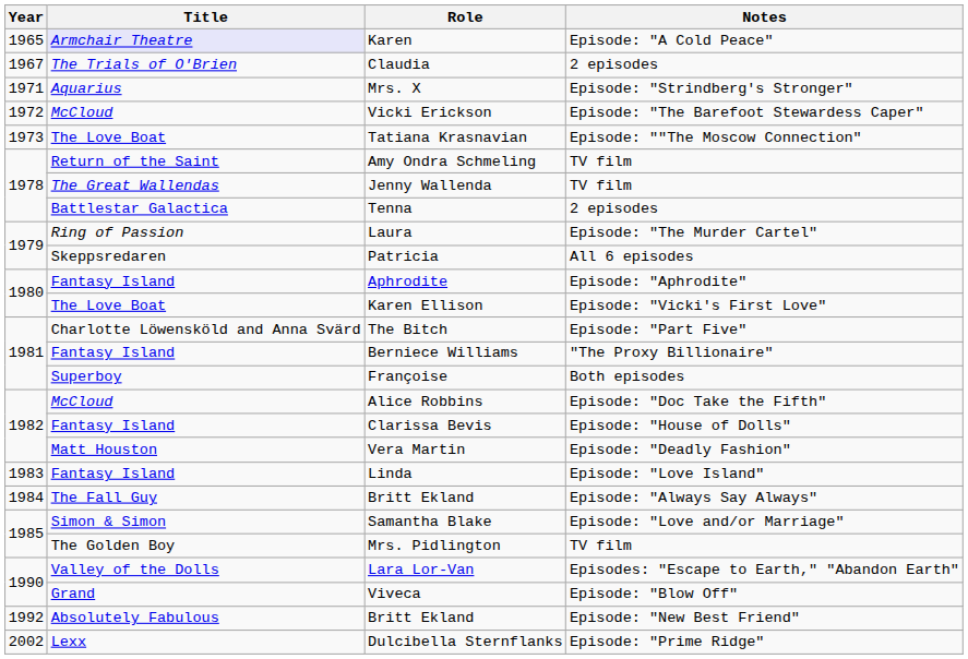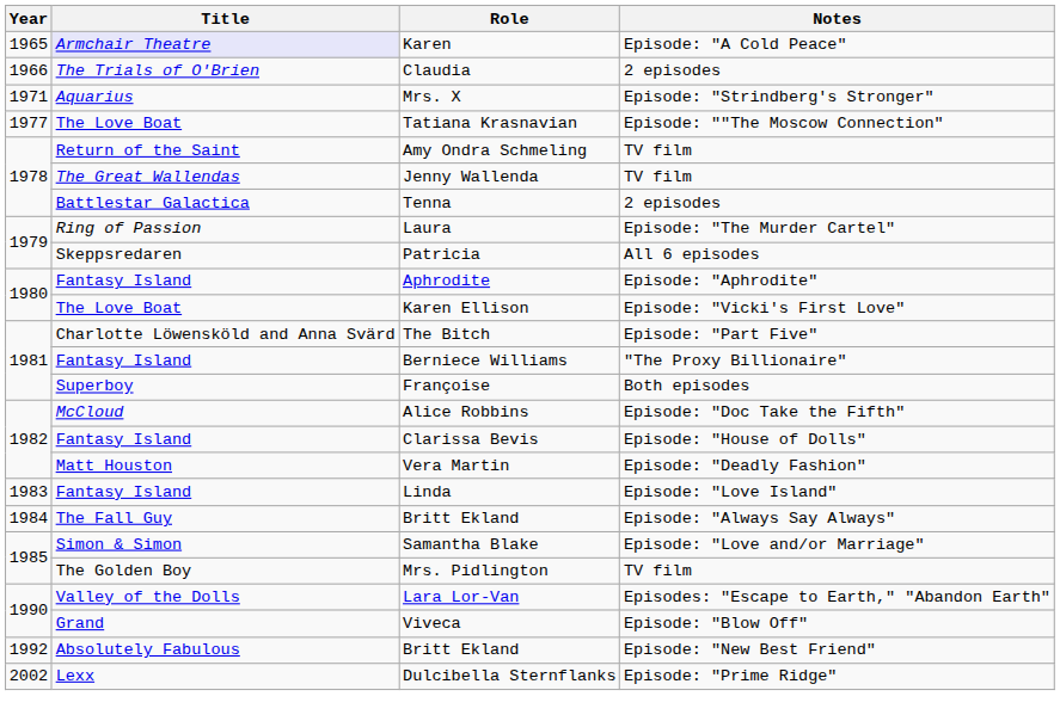Claudia | Year: 1967 -> 1966
- row: 1972 | McCloud | Vicki Erickson | Episode: "The Barefoot Stewardess Caper"
Tatiana Krasnavian | Year: 1973 -> 1977
